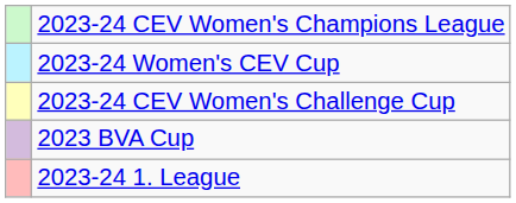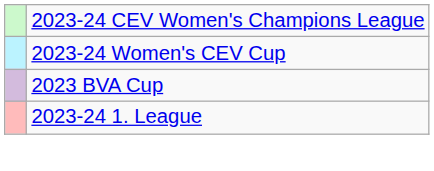- row: 2023-24 CEV Women's Challenge Cup
